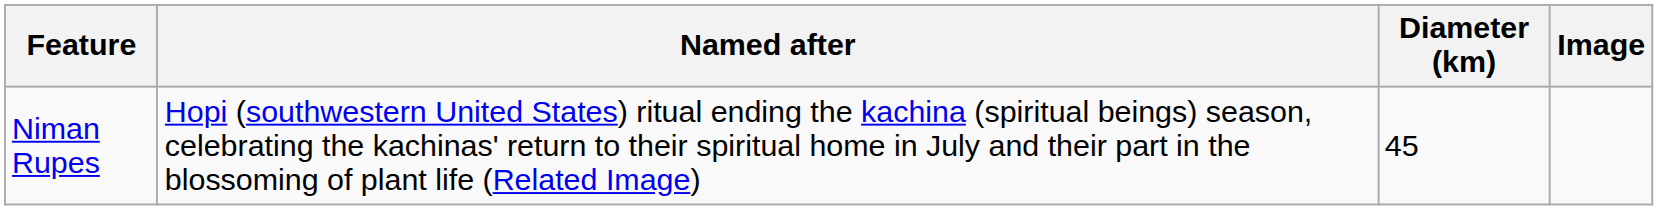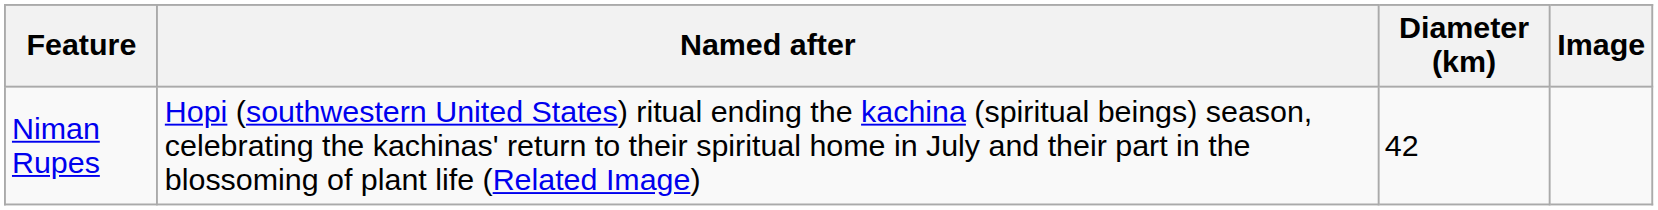Niman Rupes | Diameter (km): 45 -> 42
